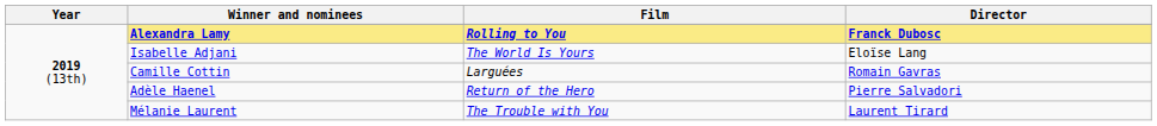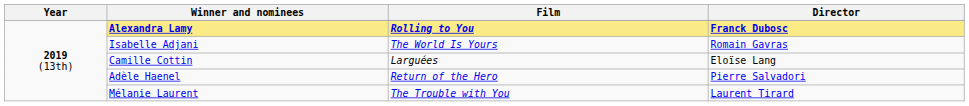Isabelle Adjani | Director: Eloïse Lang -> Romain Gavras
Camille Cottin | Director: Romain Gavras -> Eloïse Lang
